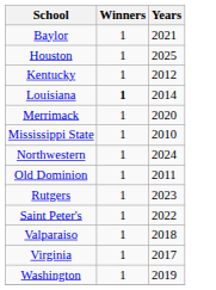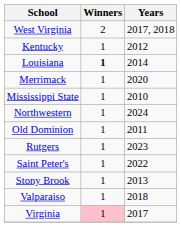+ row: West Virginia | 2 | 2017, 2018
- row: Baylor | 1 | 2021
- row: Houston | 1 | 2025
+ row: Stony Brook | 1 | 2013
Virginia | Winners: no background -> pink background
- row: Washington | 1 | 2019
